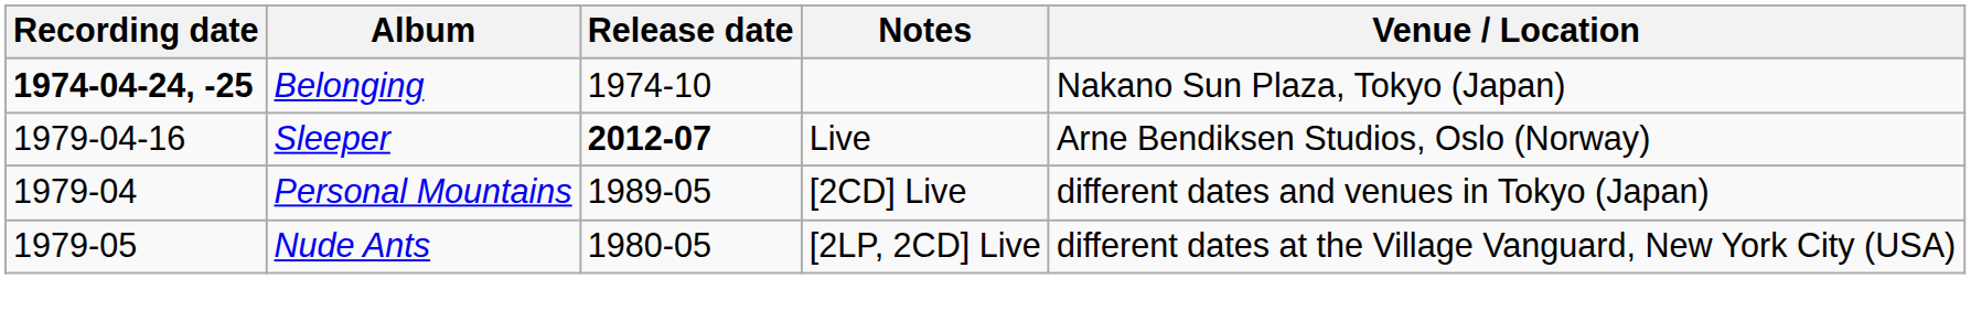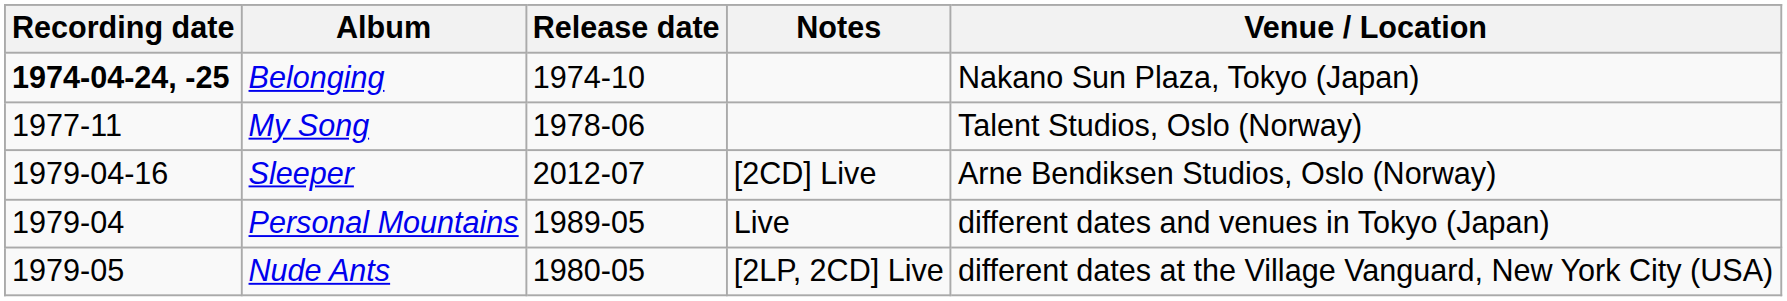+ row: 1977-11 | My Song | 1978-06 | Talent Studios, Oslo (Norway)
Sleeper | Release date: bold -> normal
Sleeper | Notes: Live -> [2CD] Live
Personal Mountains | Notes: [2CD] Live -> Live
